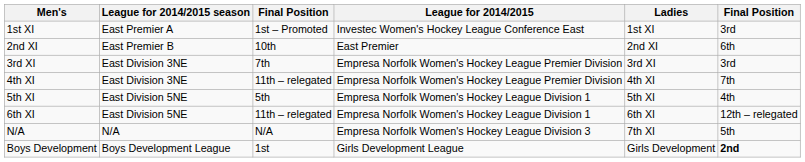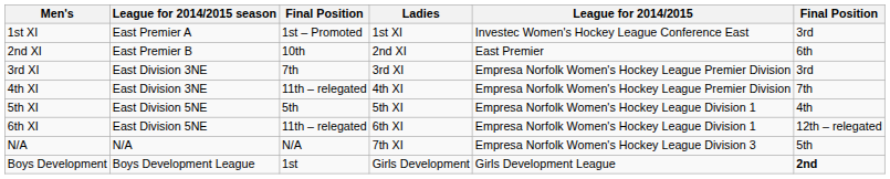columns swapped: Ladies <-> League for 2014/2015
